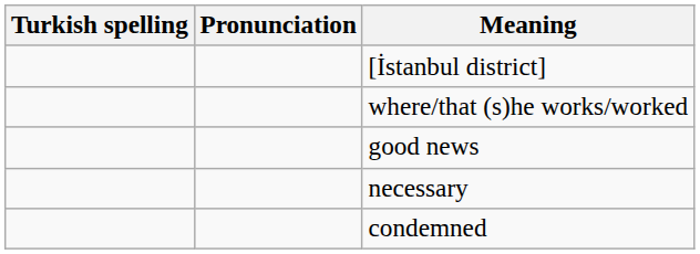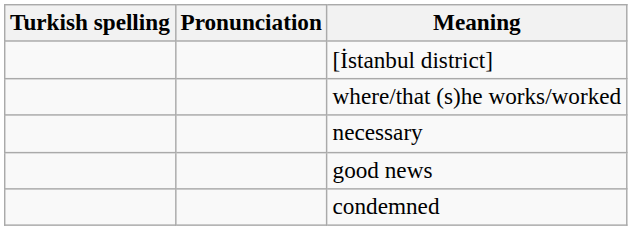rows swapped: good news <-> necessary
